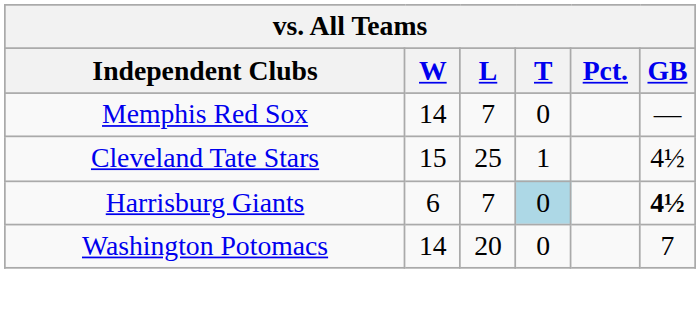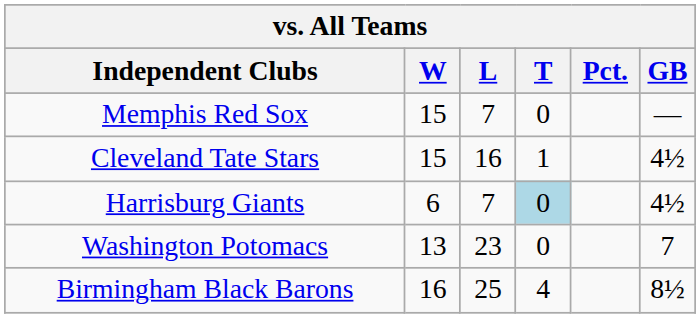Memphis Red Sox | W: 14 -> 15
Cleveland Tate Stars | L: 25 -> 16
Harrisburg Giants | GB: bold -> normal
Washington Potomacs | W: 14 -> 13
Washington Potomacs | L: 20 -> 23
+ row: Birmingham Black Barons | 16 | 25 | 4 | 8½
